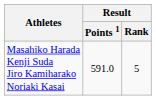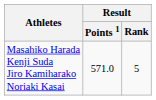Masahiko Harada Kenji Suda Jiro Kamiharako Noriaki Kasai | Result / Points 1: 591.0 -> 571.0
